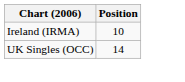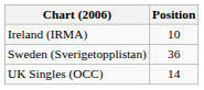+ row: Sweden (Sverigetopplistan) | 36
